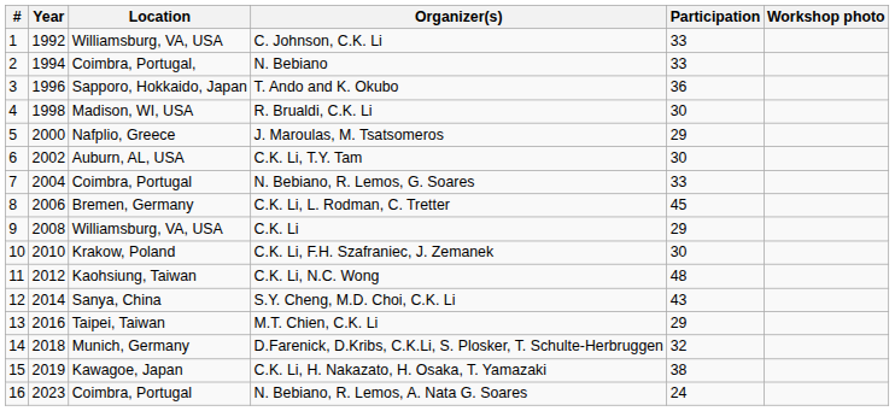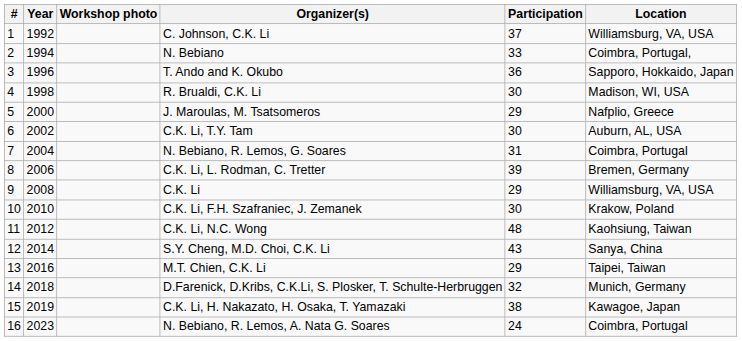columns swapped: Location <-> Workshop photo
C. Johnson, C.K. Li | Participation: 33 -> 37
N. Bebiano, R. Lemos, G. Soares | Participation: 33 -> 31
C.K. Li, L. Rodman, C. Tretter | Participation: 45 -> 39
